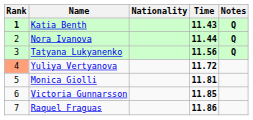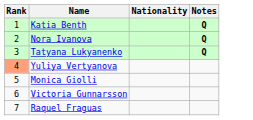- column: Time | 11.43 | 11.44 | 11.56 | 11.72 | 11.81 | 11.85 | 11.86
Katia Benth | Rank: bold -> normal
